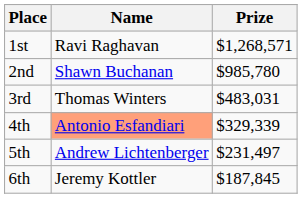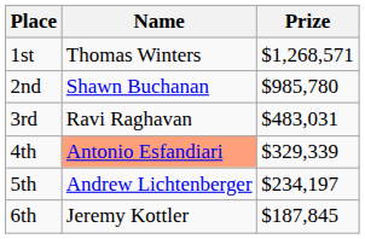1st | Name: Ravi Raghavan -> Thomas Winters
3rd | Name: Thomas Winters -> Ravi Raghavan
5th | Prize: $231,497 -> $234,197
